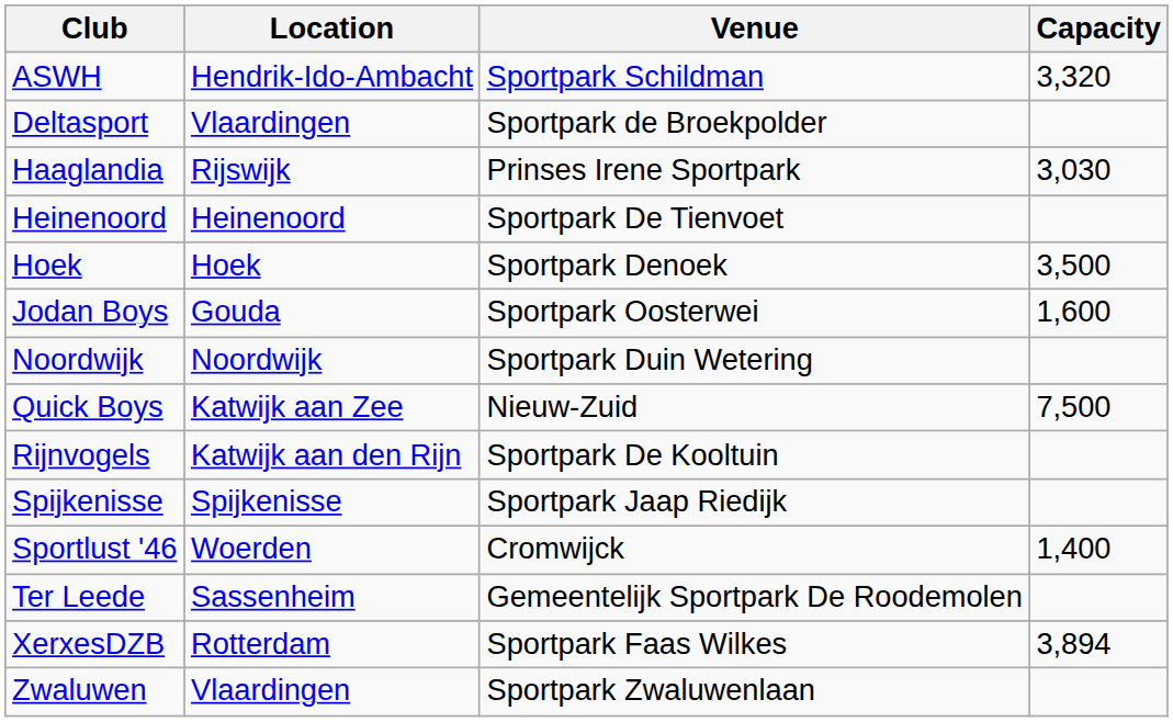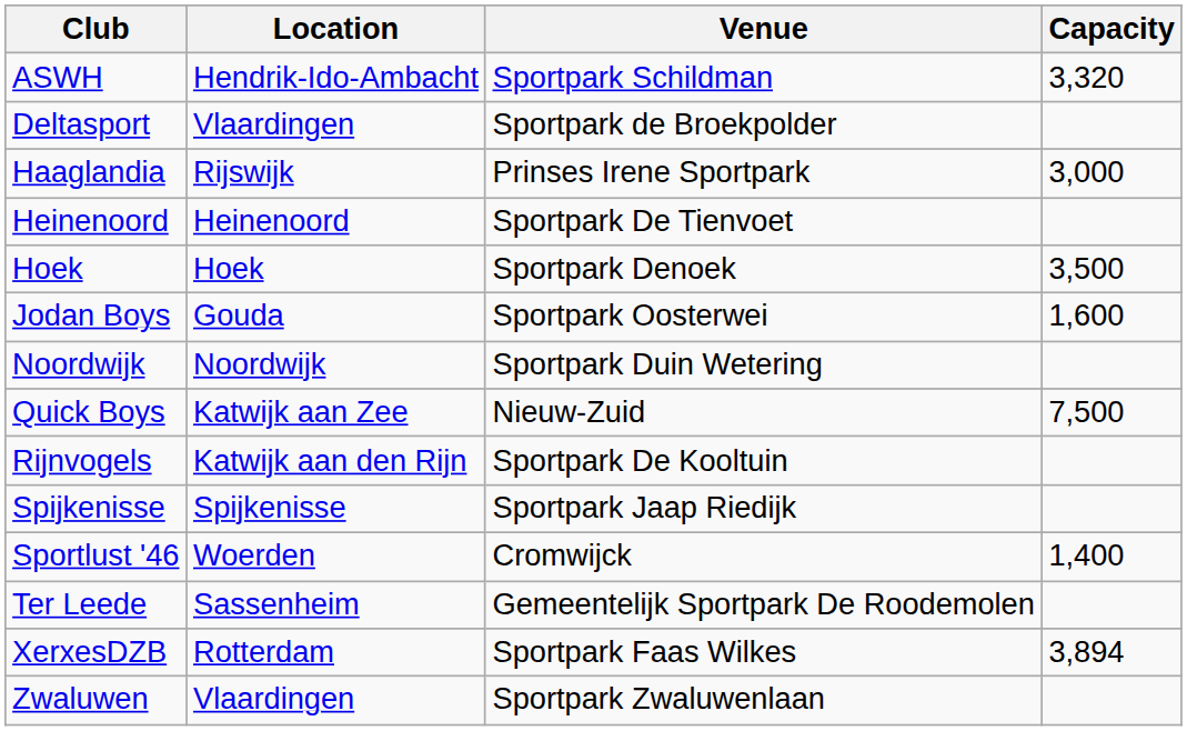Haaglandia | Capacity: 3,030 -> 3,000
